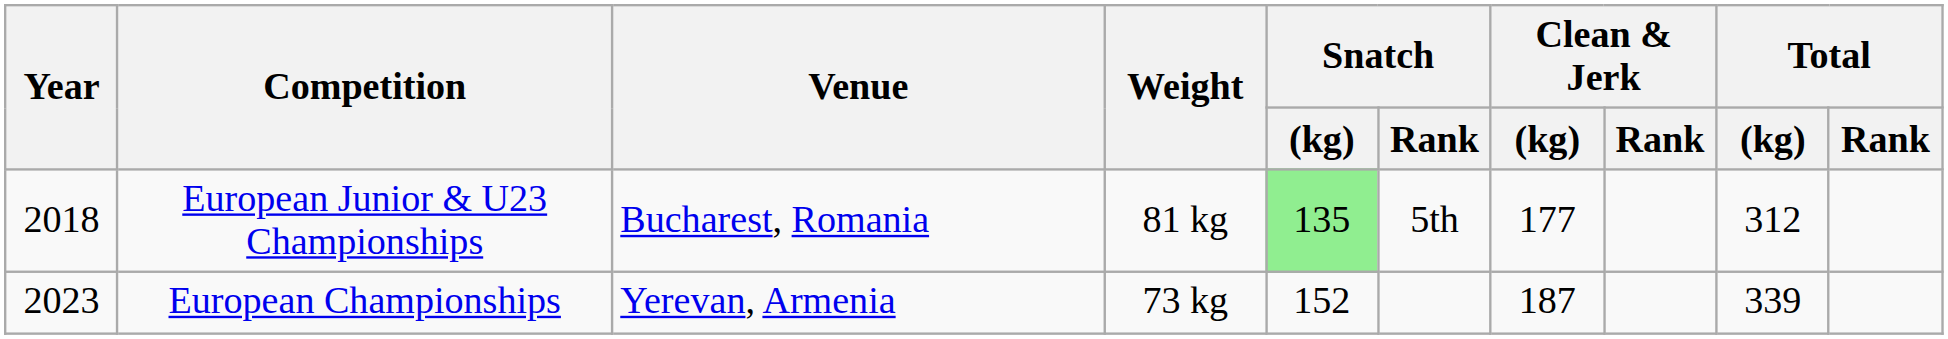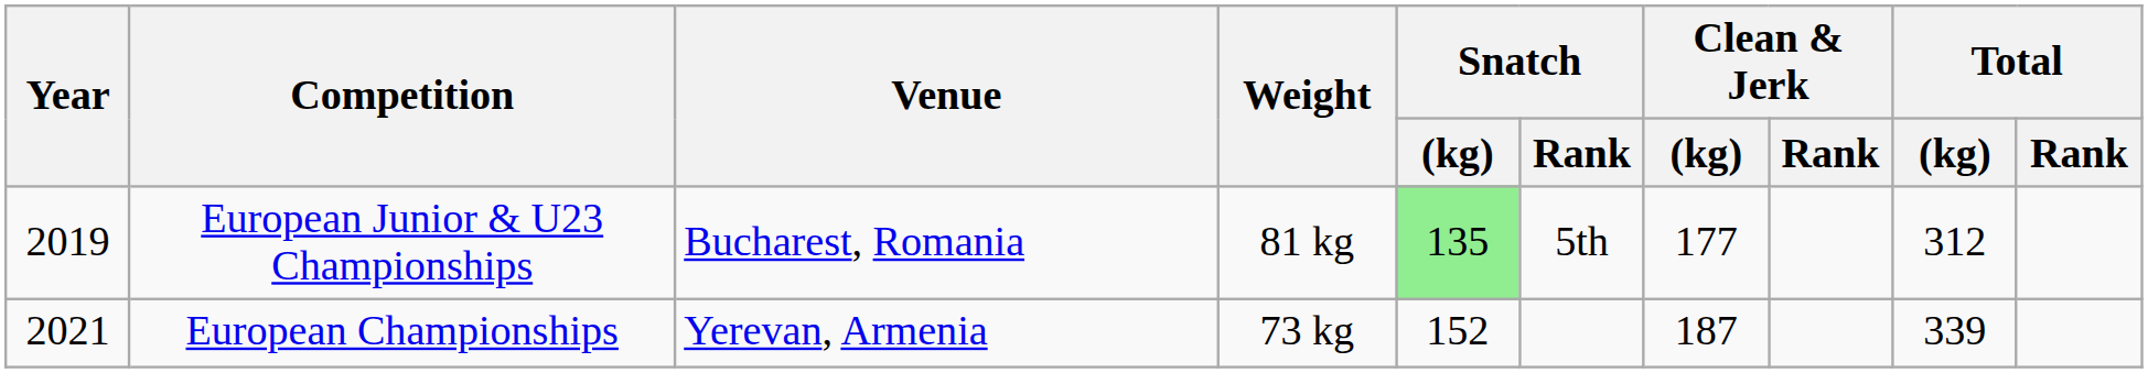European Junior & U23 Championships | Year: 2018 -> 2019
European Championships | Year: 2023 -> 2021
